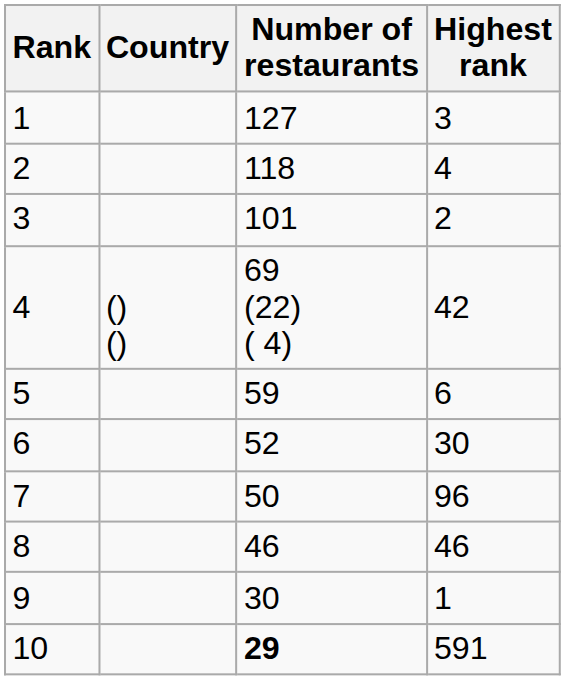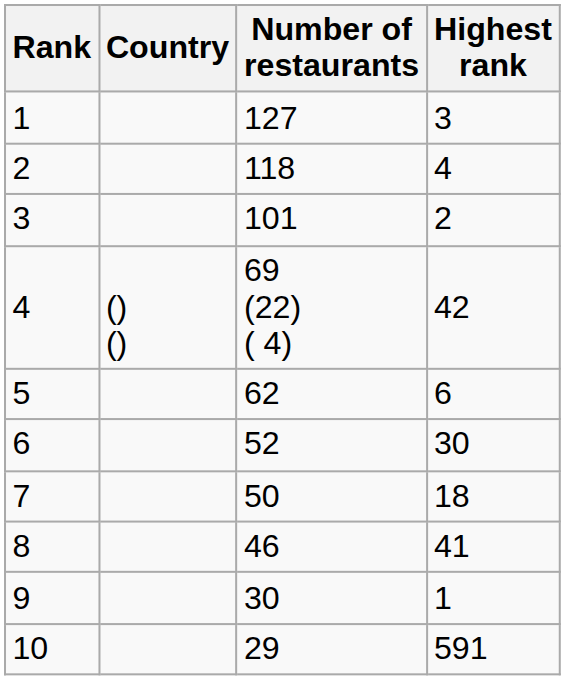5 | Number of restaurants: 59 -> 62
7 | Highest rank: 96 -> 18
8 | Highest rank: 46 -> 41
10 | Number of restaurants: bold -> normal
